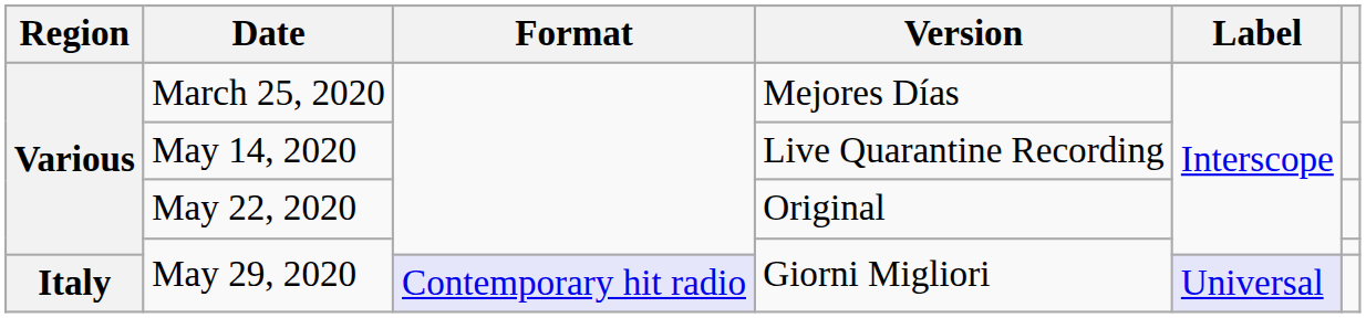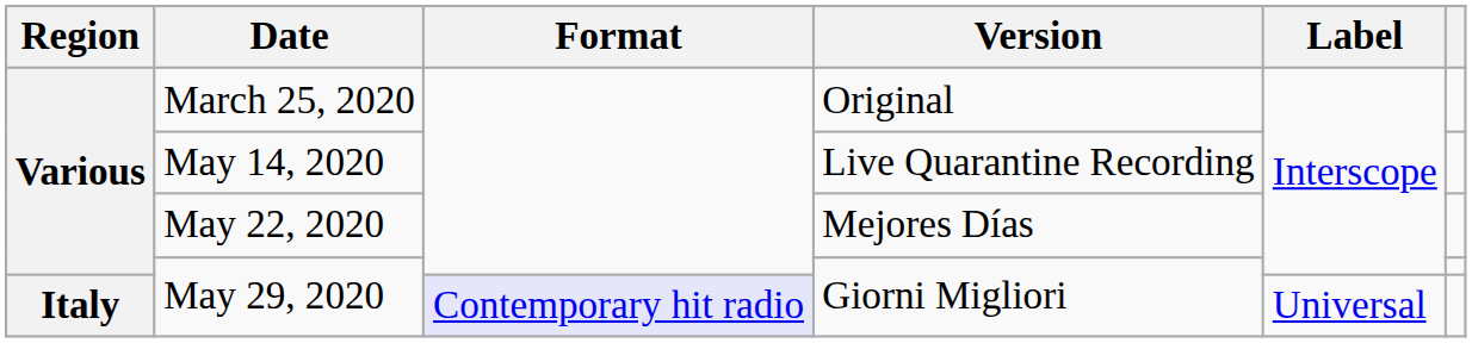March 25, 2020 | Version: Mejores Días -> Original
May 22, 2020 | Version: Original -> Mejores Días
Italy / May 29, 2020 | Label: lavender background -> no background
